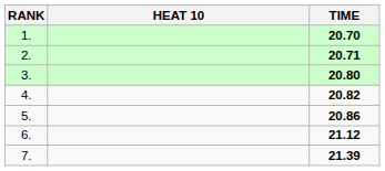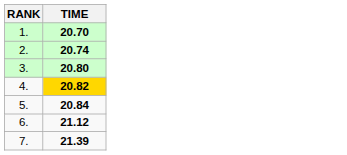- column: HEAT 10
2. | TIME: 20.71 -> 20.74
4. | TIME: no background -> gold background
5. | TIME: 20.86 -> 20.84
